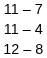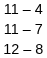rows swapped: 11 – 7 <-> 11 – 4
